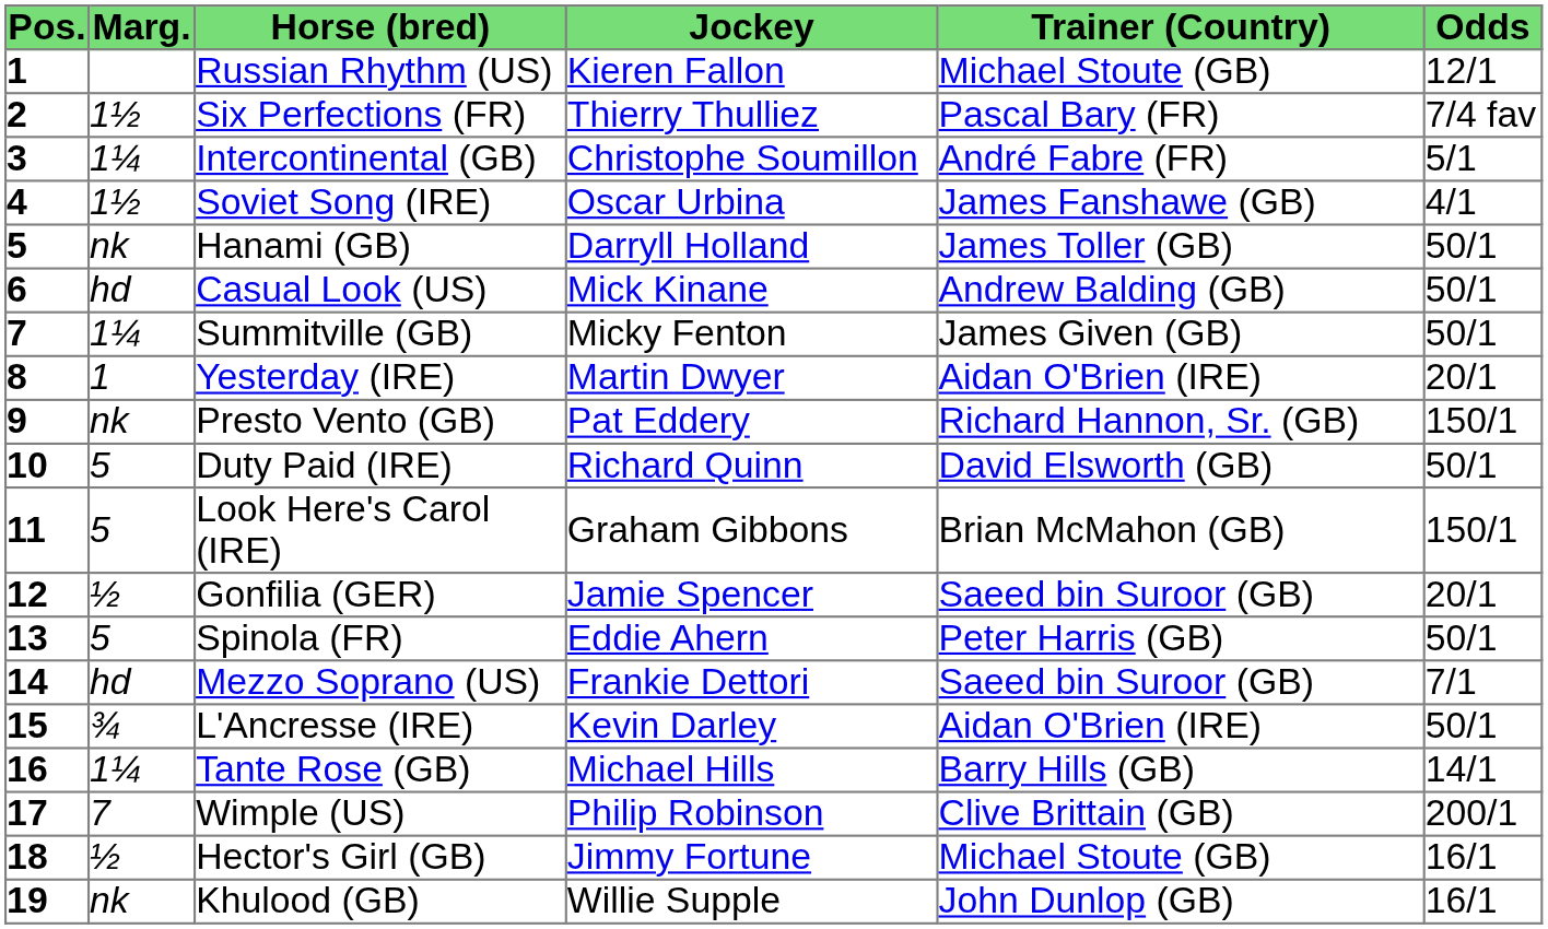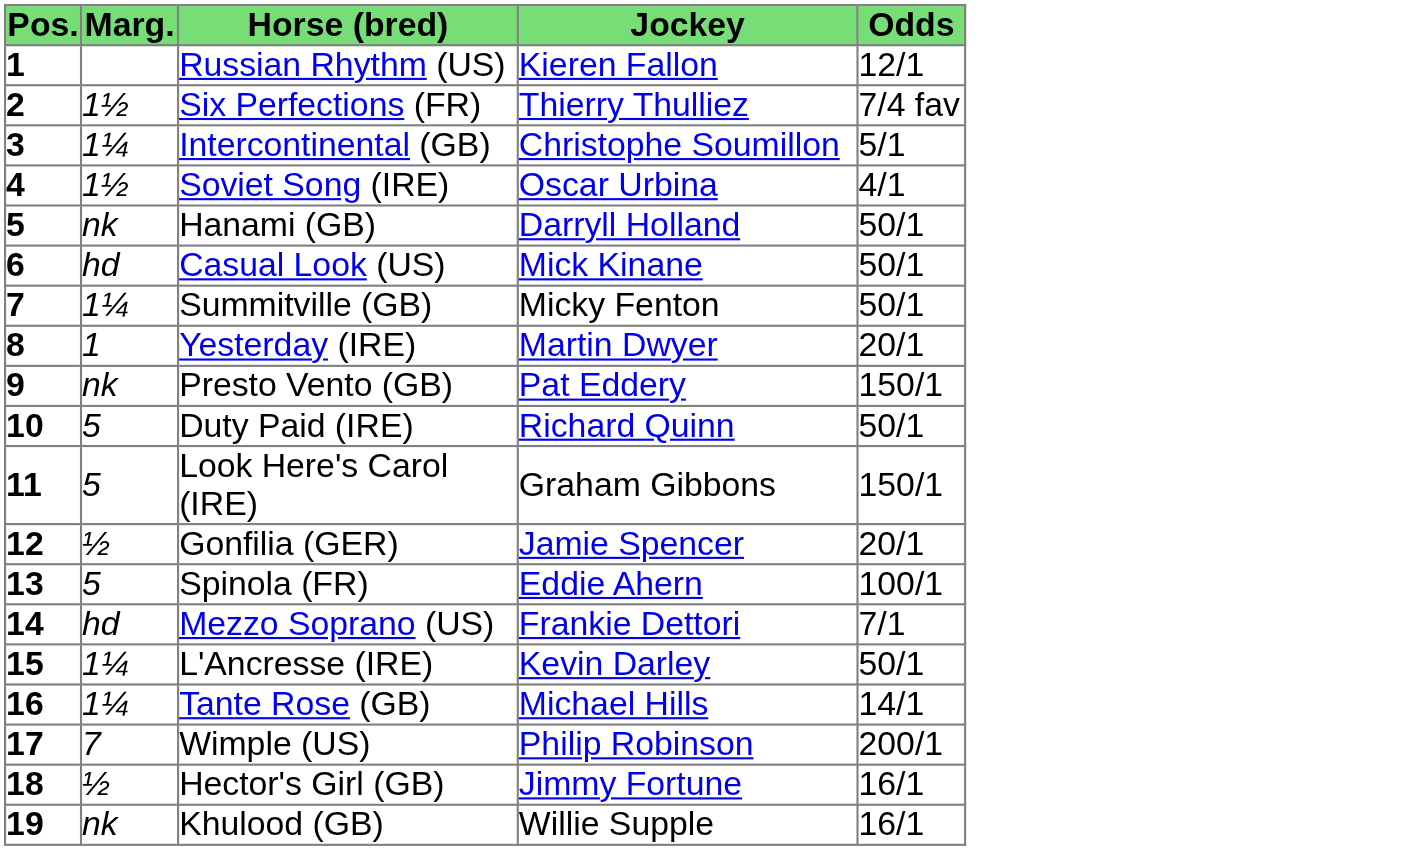- column: Trainer (Country) | Michael Stoute (GB) | Pascal Bary (FR) | André Fabre (FR) | James Fanshawe (GB) | James Toller (GB) | Andrew Balding (GB) | James Given (GB) | Aidan O'Brien (IRE) | Richard Hannon, Sr. (GB) | David Elsworth (GB) | Brian McMahon (GB) | Saeed bin Suroor (GB) | Peter Harris (GB) | Saeed bin Suroor (GB) | Aidan O'Brien (IRE) | Barry Hills (GB) | Clive Brittain (GB) | Michael Stoute (GB) | John Dunlop (GB)
Spinola (FR) | Odds: 50/1 -> 100/1
L'Ancresse (IRE) | Marg.: ¾ -> 1¼
